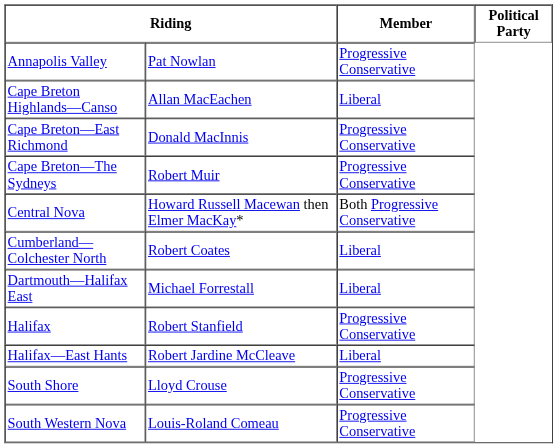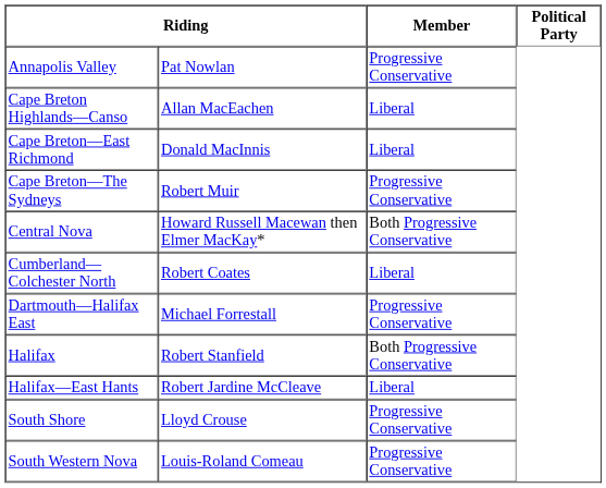Cape Breton—East Richmond | Member: Progressive Conservative -> Liberal
Dartmouth—Halifax East | Member: Liberal -> Progressive Conservative
Halifax | Member: Progressive Conservative -> Both Progressive Conservative
